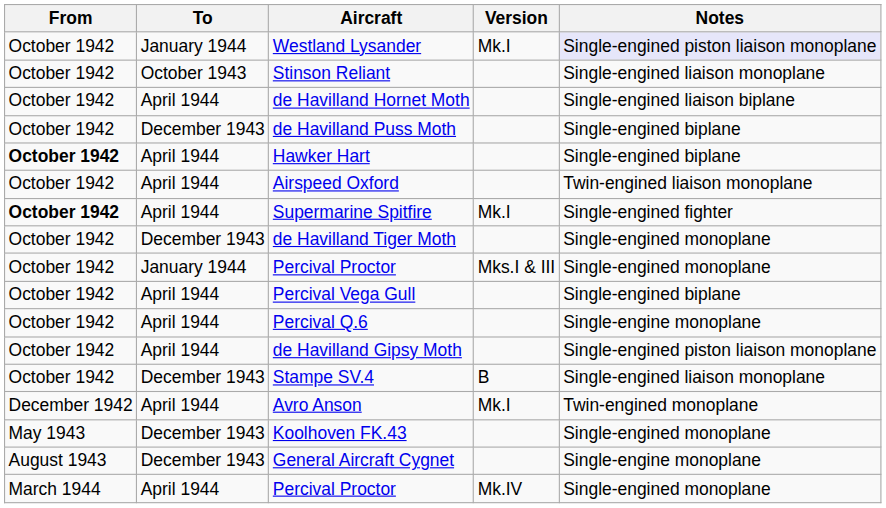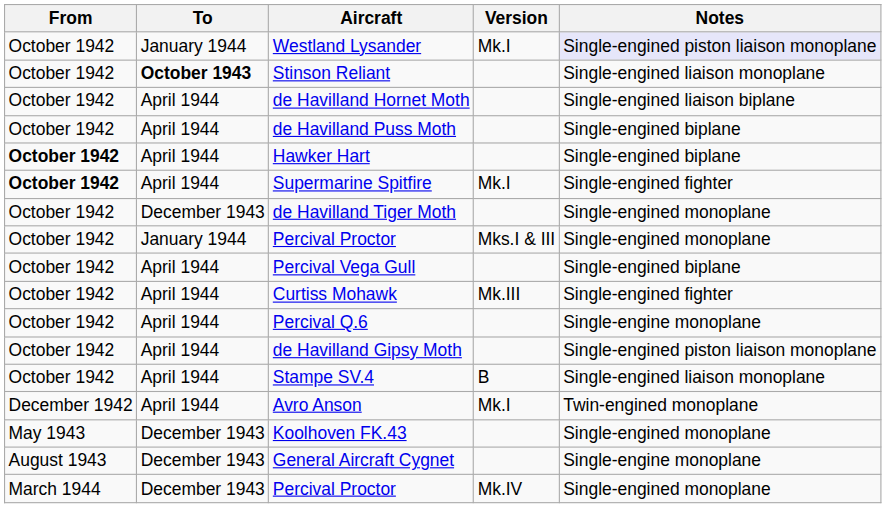Stinson Reliant | To: normal -> bold
de Havilland Puss Moth | To: December 1943 -> April 1944
- row: October 1942 | April 1944 | Airspeed Oxford | Twin-engined liaison monoplane
+ row: October 1942 | April 1944 | Curtiss Mohawk | Mk.III | Single-engined fighter
Stampe SV.4 | To: December 1943 -> April 1944
Percival Proctor / Mk.IV | To: April 1944 -> December 1943
